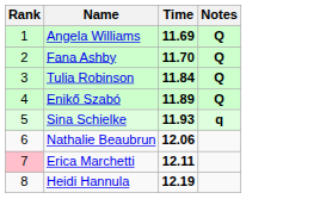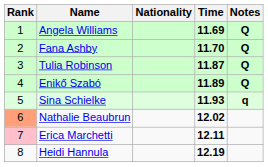+ column: Nationality
Tulia Robinson | Time: 11.84 -> 11.87
Nathalie Beaubrun | Rank: no background -> lightsalmon background
Nathalie Beaubrun | Time: 12.06 -> 12.02
